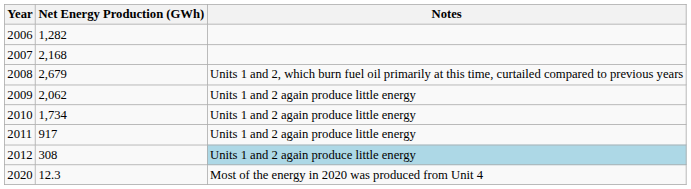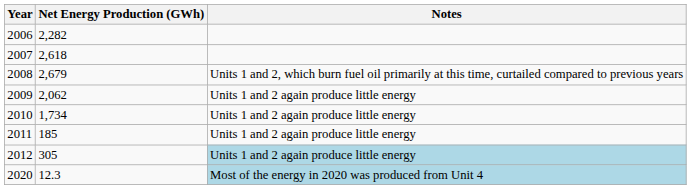2006 | Net Energy Production (GWh): 1,282 -> 2,282
2007 | Net Energy Production (GWh): 2,168 -> 2,618
2011 | Net Energy Production (GWh): 917 -> 185
2012 | Net Energy Production (GWh): 308 -> 305
2020 | Notes: no background -> lightblue background
